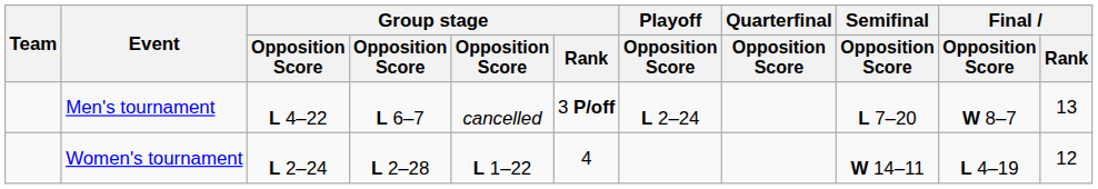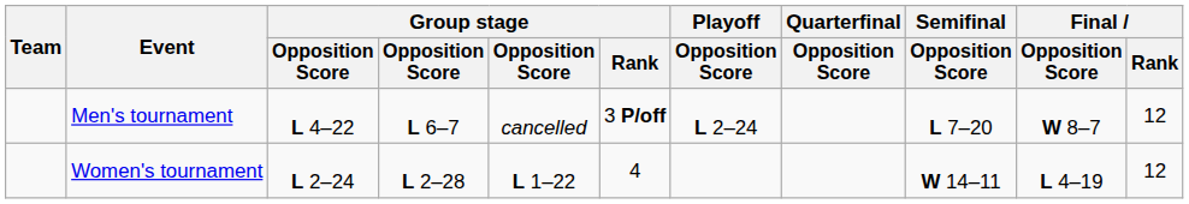Men's tournament | Final / Rank: 13 -> 12
